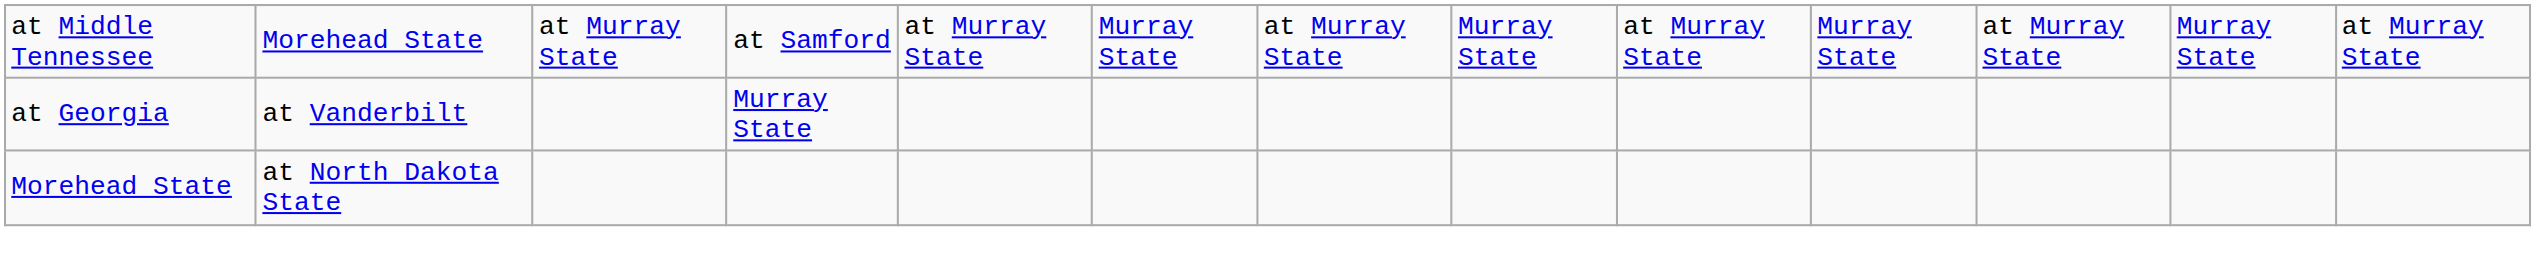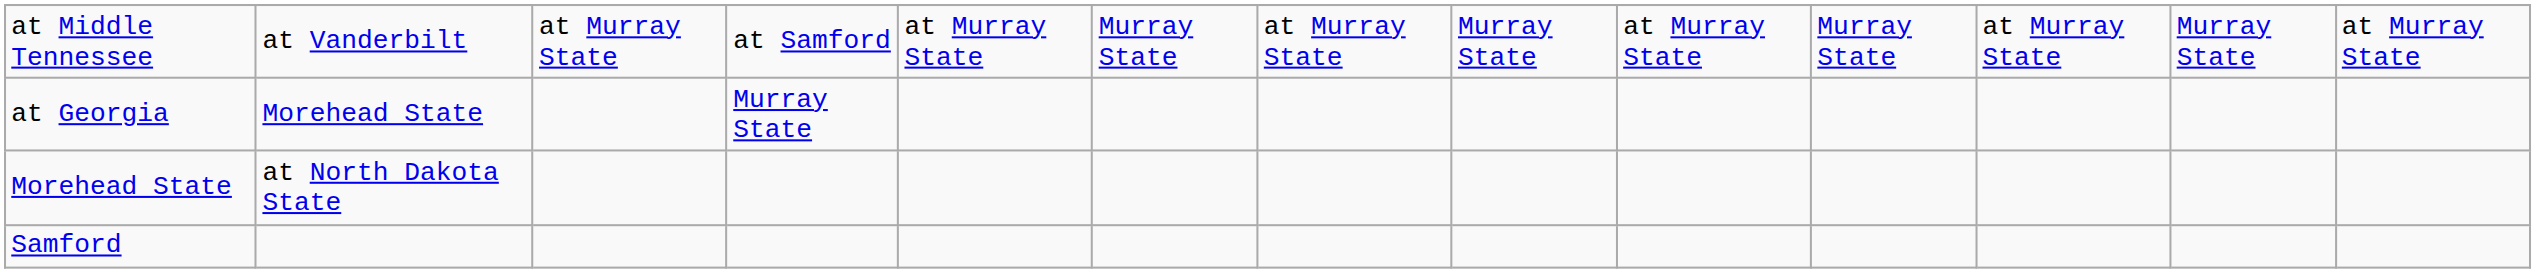at Middle Tennessee | column 2: Morehead State -> at Vanderbilt
at Georgia | column 2: at Vanderbilt -> Morehead State
+ row: Samford
